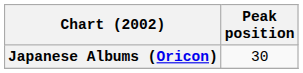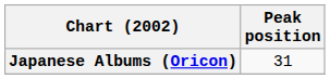Japanese Albums (Oricon) | Peak position: 30 -> 31
